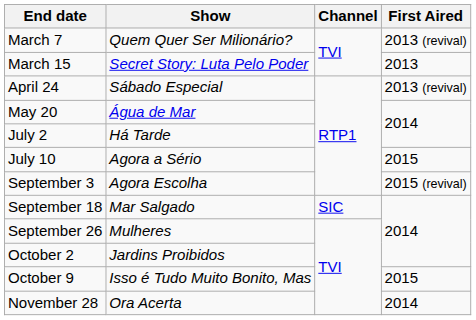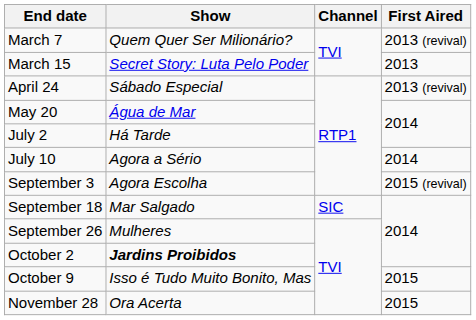July 10 | First Aired: 2015 -> 2014
October 2 | Show: normal -> bold
November 28 | First Aired: 2014 -> 2015
